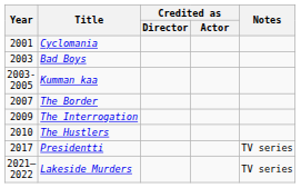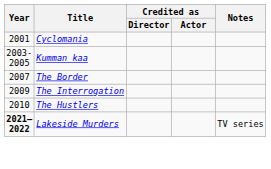- row: 2003 | Bad Boys
- row: 2017 | Presidentti | TV series
Lakeside Murders | Year: normal -> bold
